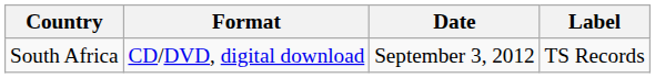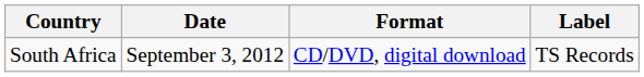columns swapped: Date <-> Format
